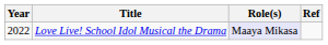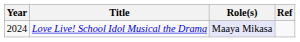Love Live! School Idol Musical the Drama | Year: 2022 -> 2024
